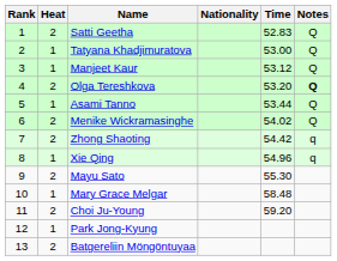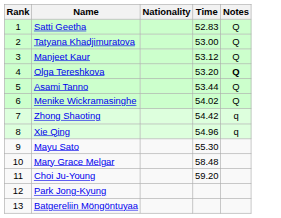- column: Heat | 2 | 1 | 1 | 2 | 1 | 2 | 2 | 1 | 2 | 1 | 2 | 1 | 2
